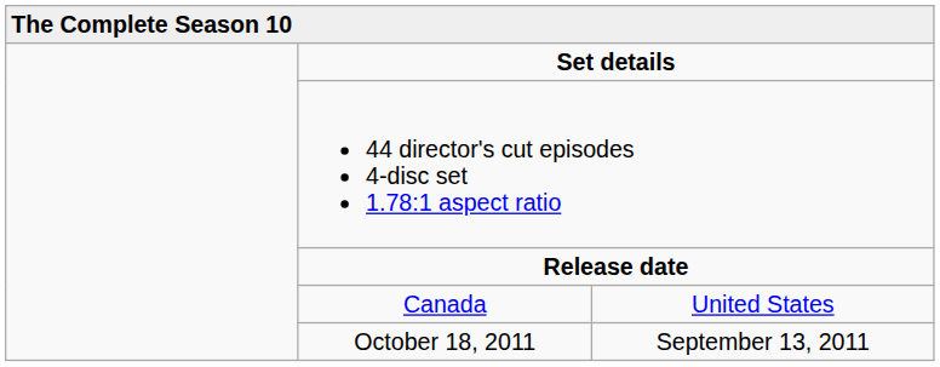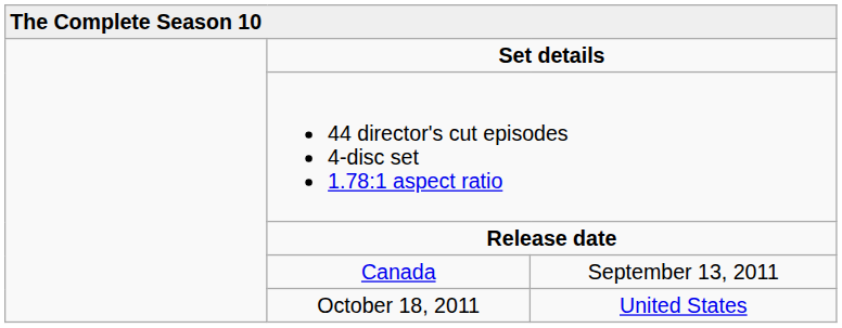Canada | column 3: United States -> September 13, 2011
October 18, 2011 | column 3: September 13, 2011 -> United States
